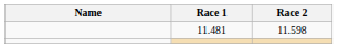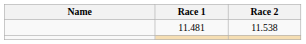11.481 | Race 2: 11.598 -> 11.538
